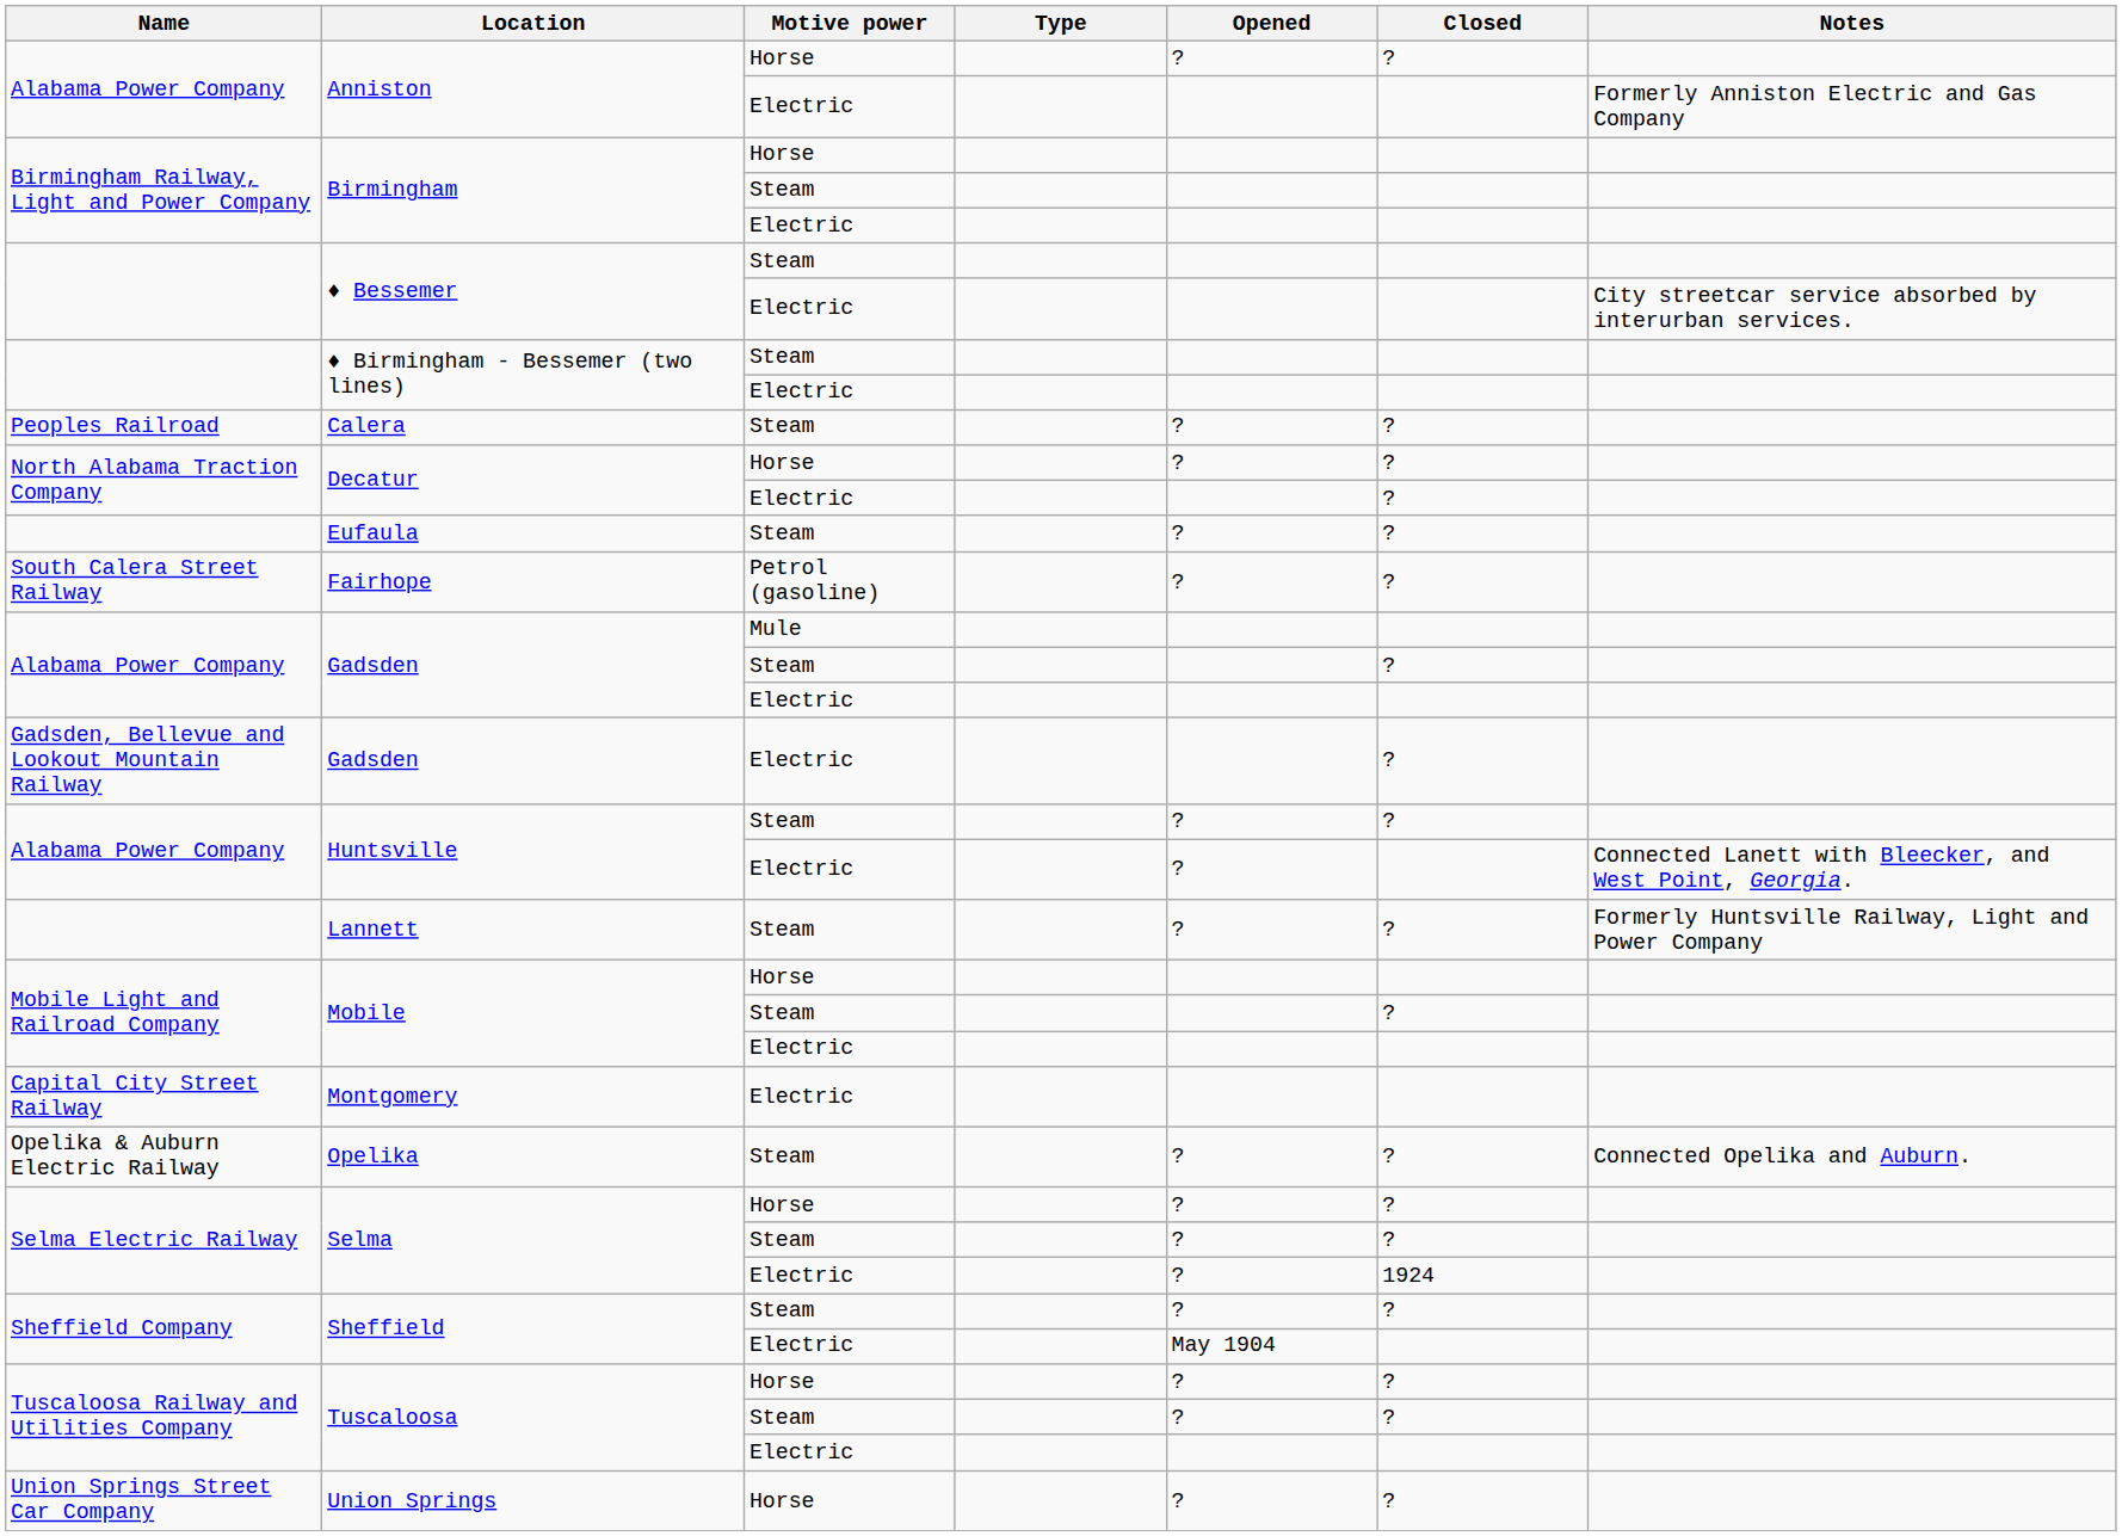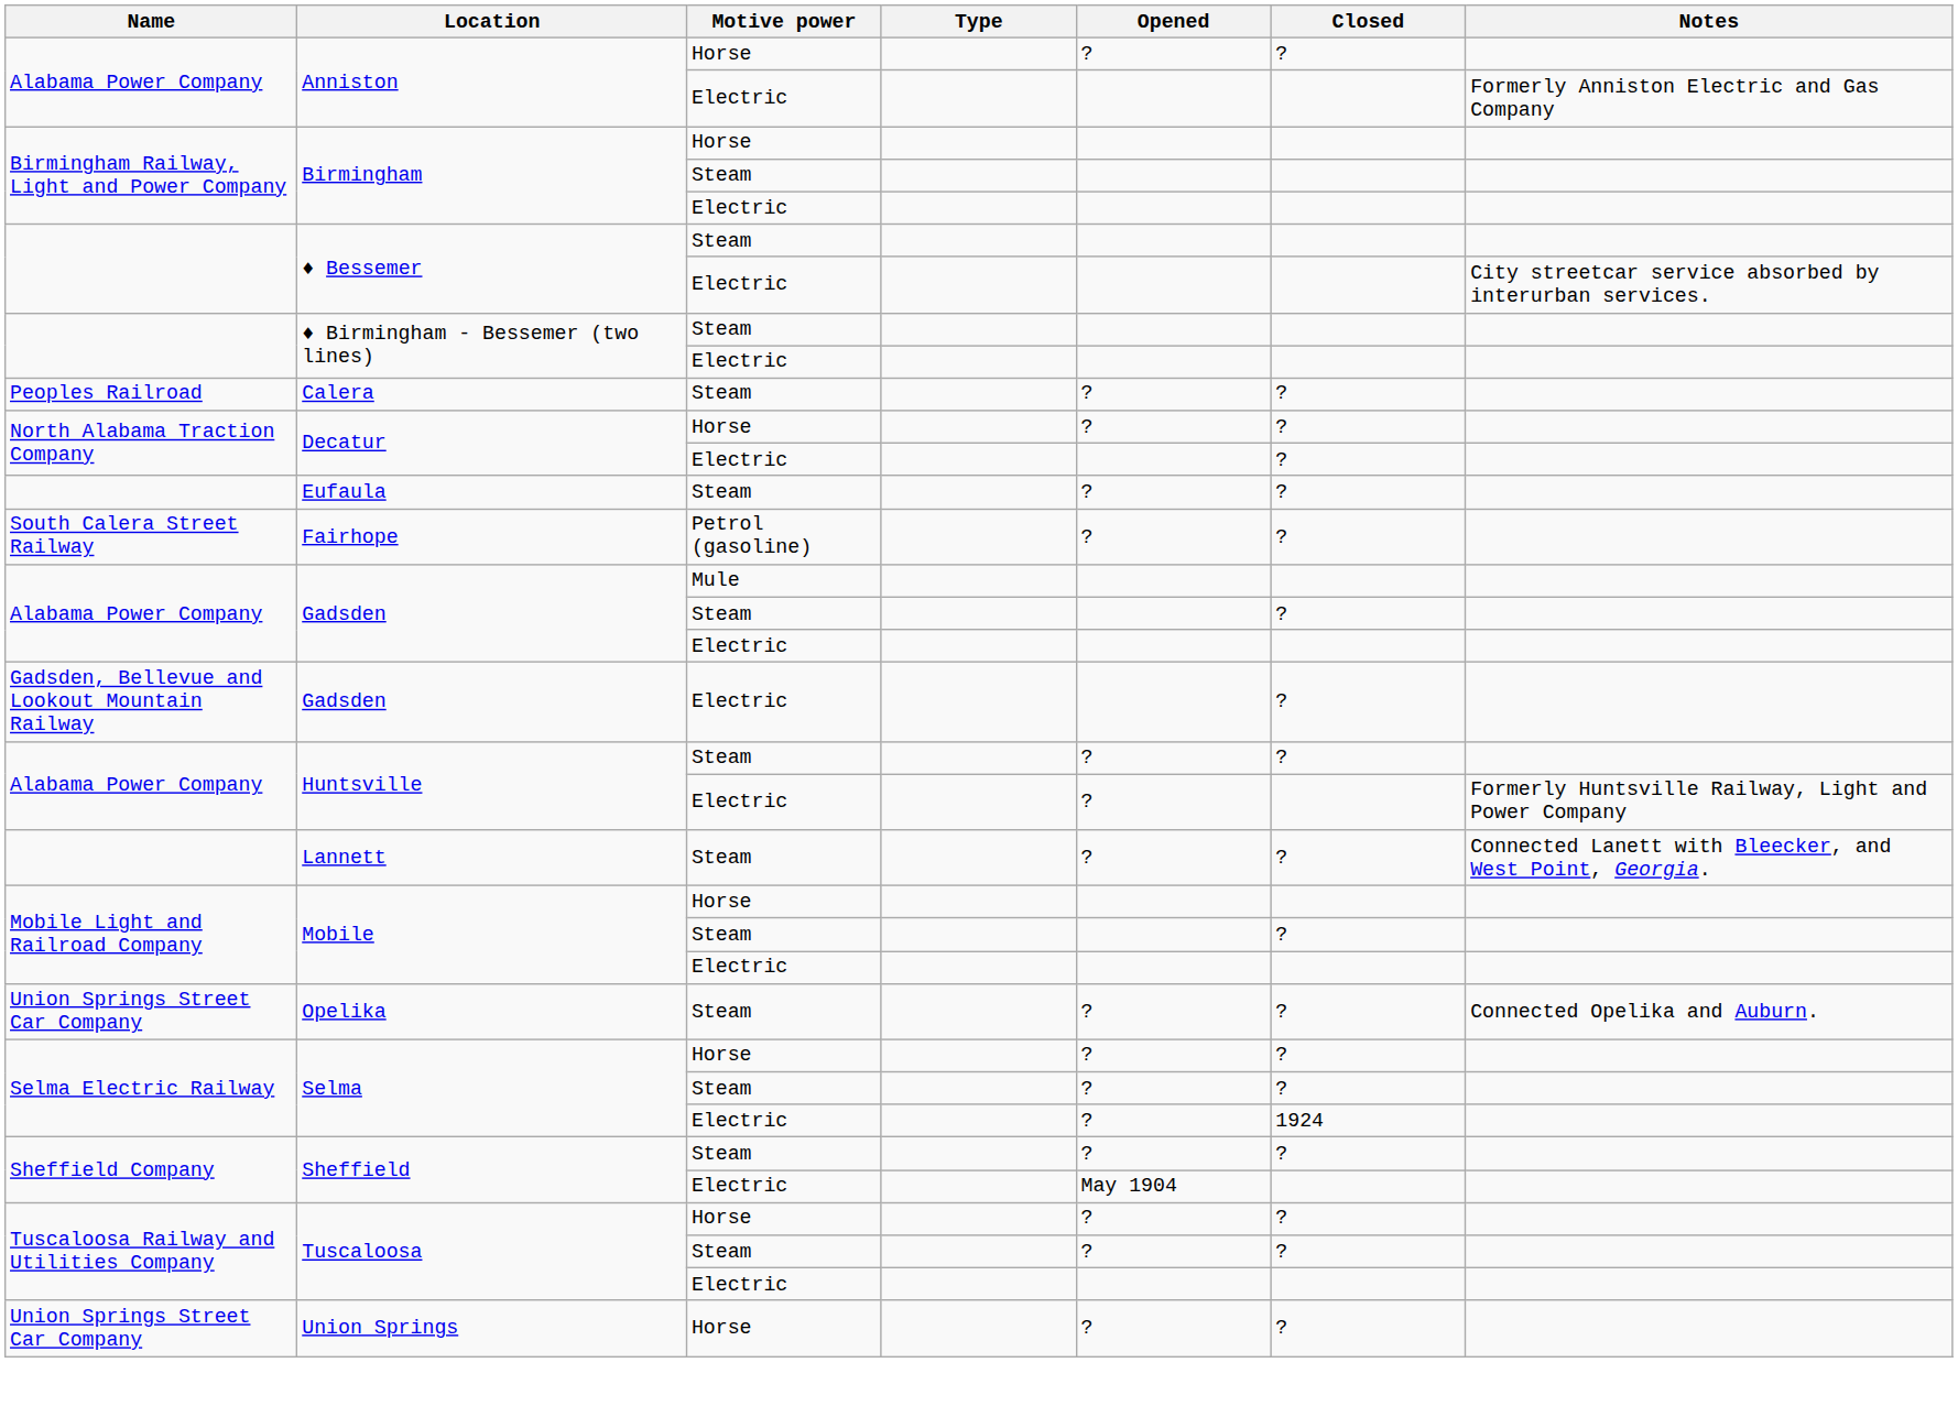Huntsville / Electric | Notes: Connected Lanett with Bleecker, and West Point, Georgia. -> Formerly Huntsville Railway, Light and Power Company
Lannett | Notes: Formerly Huntsville Railway, Light and Power Company -> Connected Lanett with Bleecker, and West Point, Georgia.
- row: Capital City Street Railway | Montgomery | Electric
Opelika | Name: Opelika & Auburn Electric Railway -> Union Springs Street Car Company
